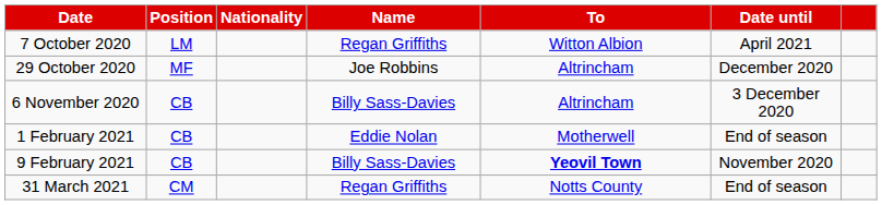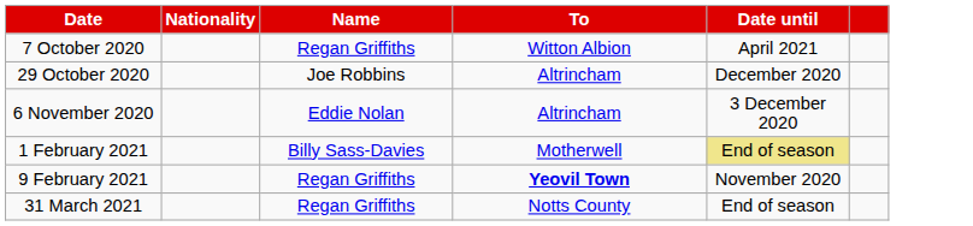- column: Position | LM | MF | CB | CB | CB | CM
6 November 2020 | Name: Billy Sass-Davies -> Eddie Nolan
1 February 2021 | Name: Eddie Nolan -> Billy Sass-Davies
1 February 2021 | Date until: no background -> khaki background
9 February 2021 | Name: Billy Sass-Davies -> Regan Griffiths
